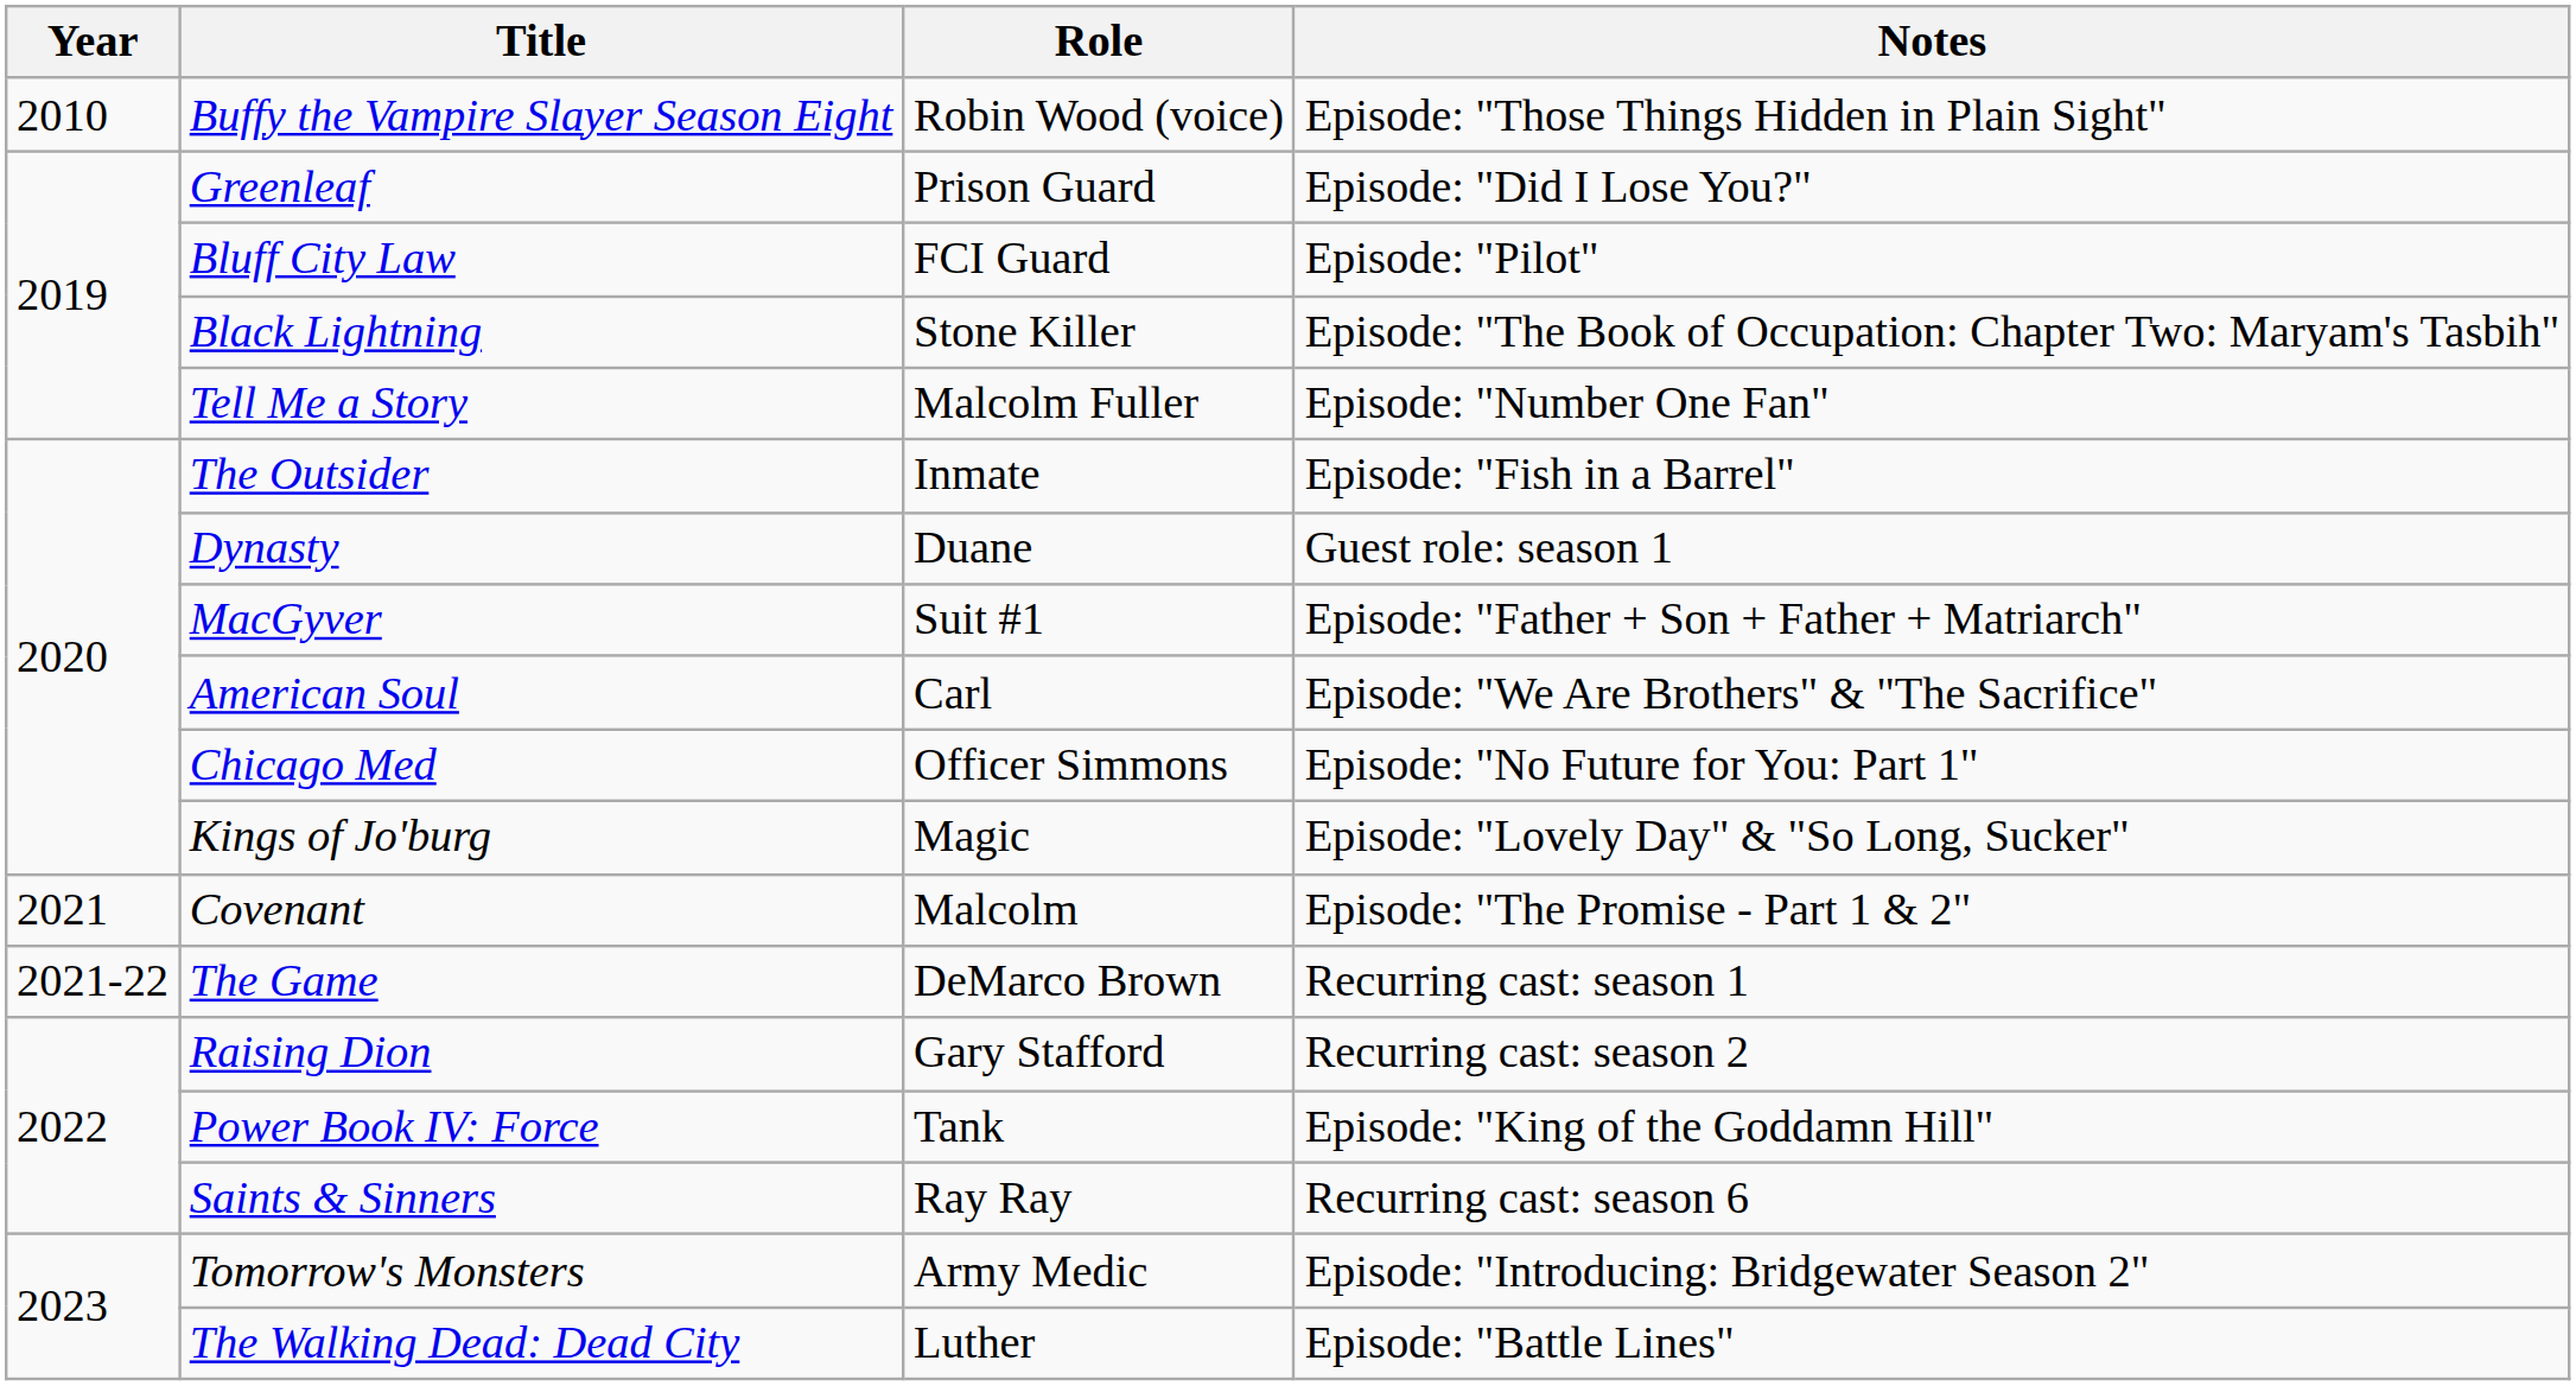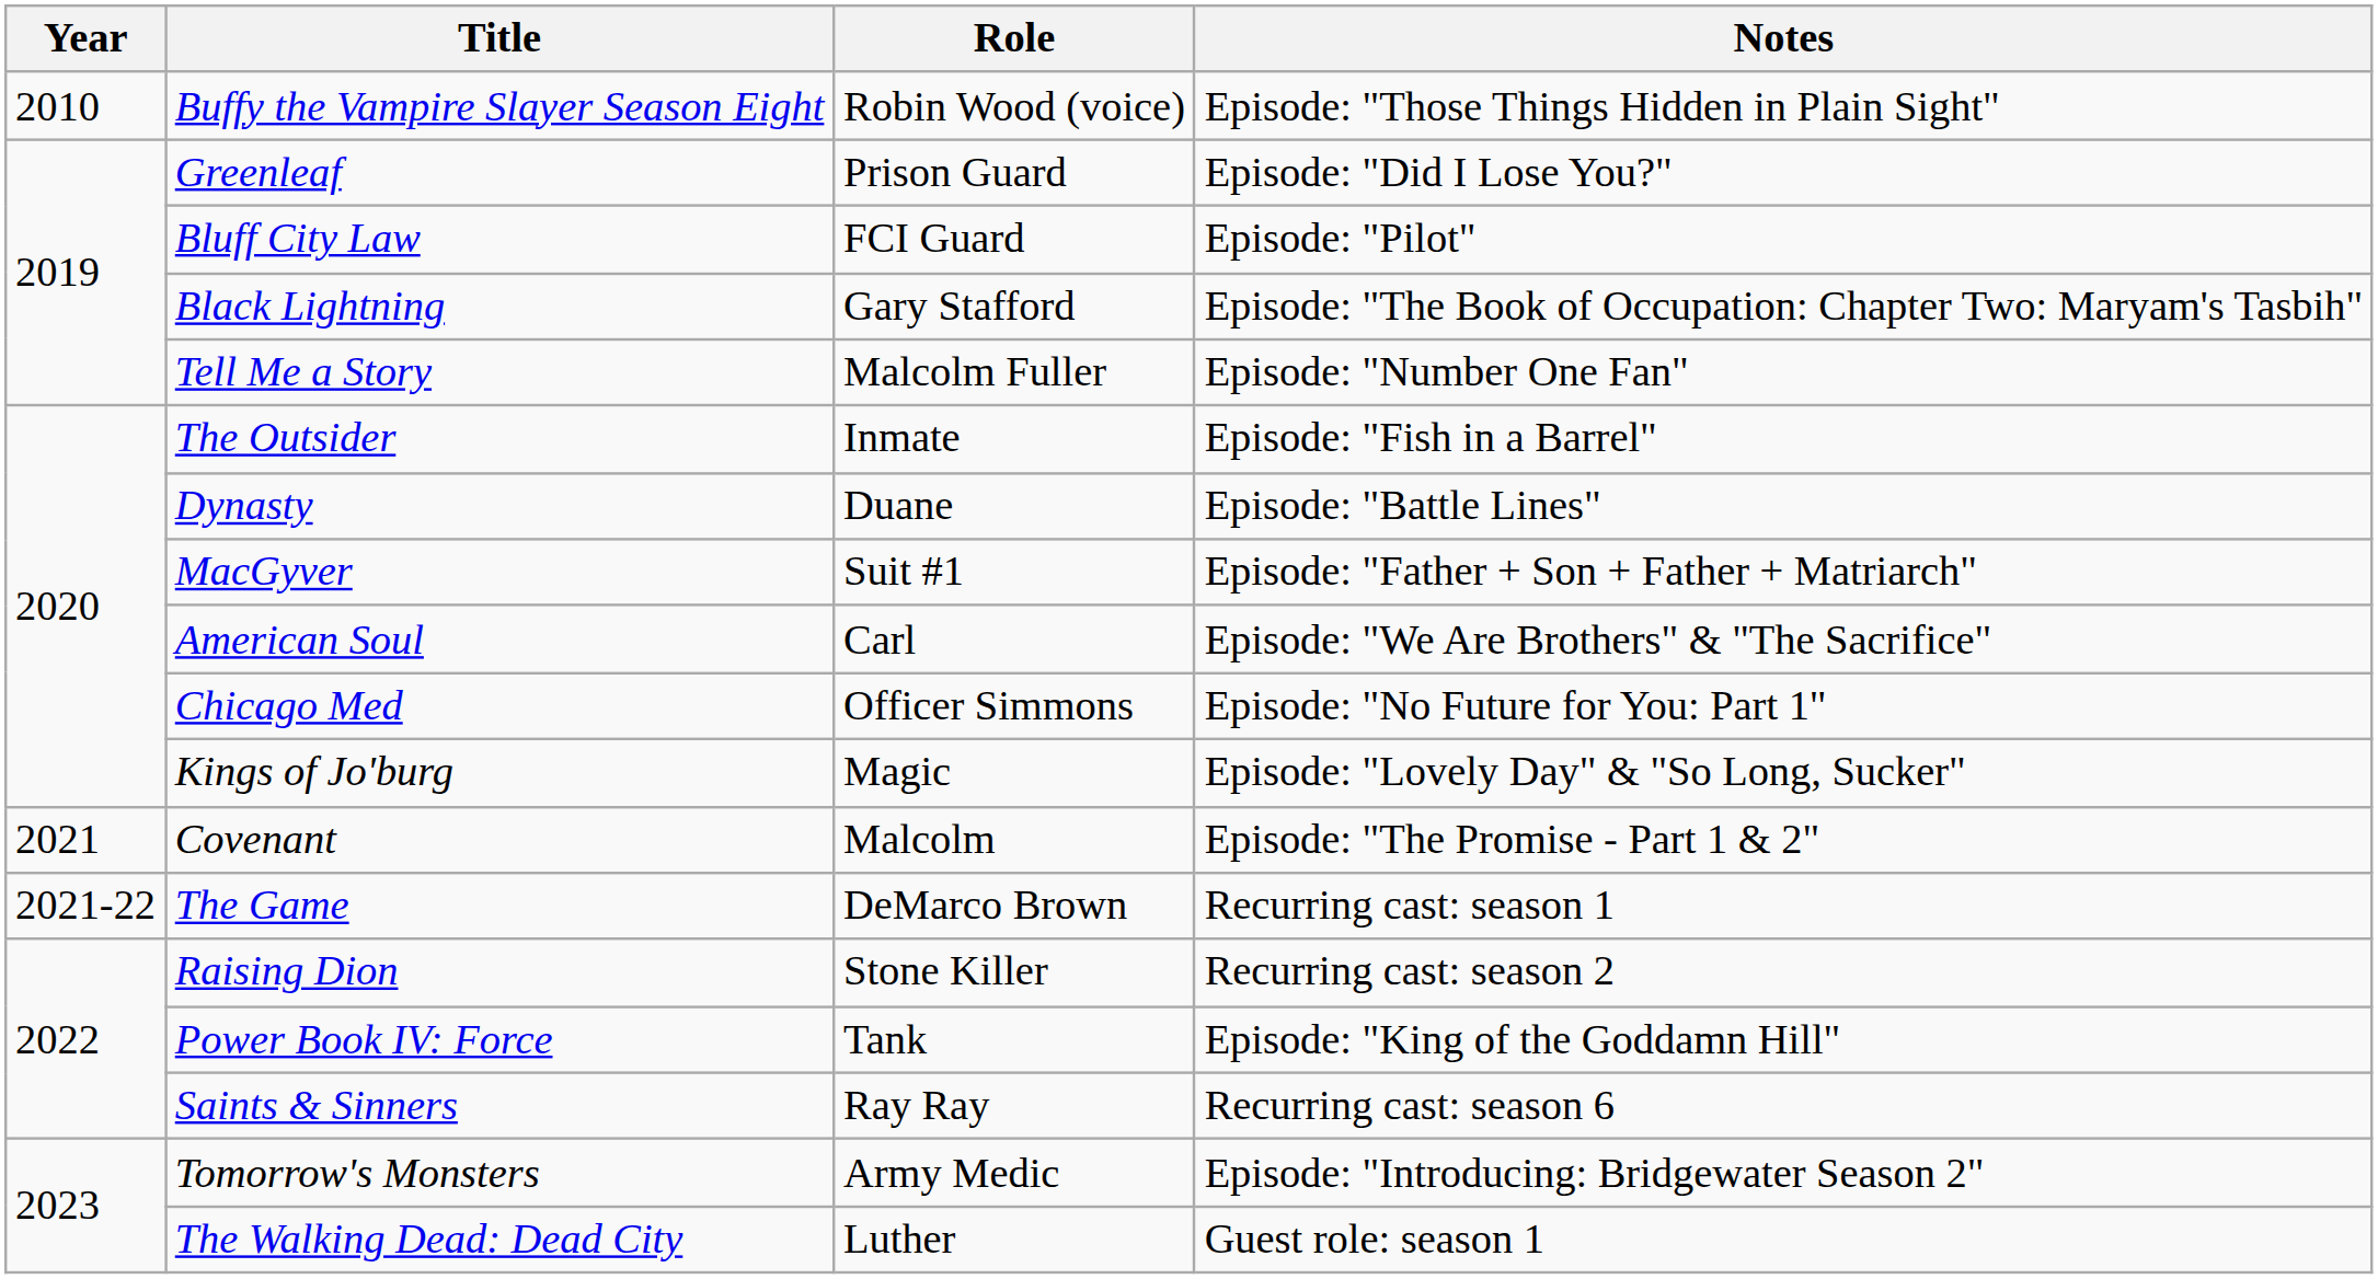Black Lightning | Role: Stone Killer -> Gary Stafford
Dynasty | Notes: Guest role: season 1 -> Episode: "Battle Lines"
Raising Dion | Role: Gary Stafford -> Stone Killer
The Walking Dead: Dead City | Notes: Episode: "Battle Lines" -> Guest role: season 1
